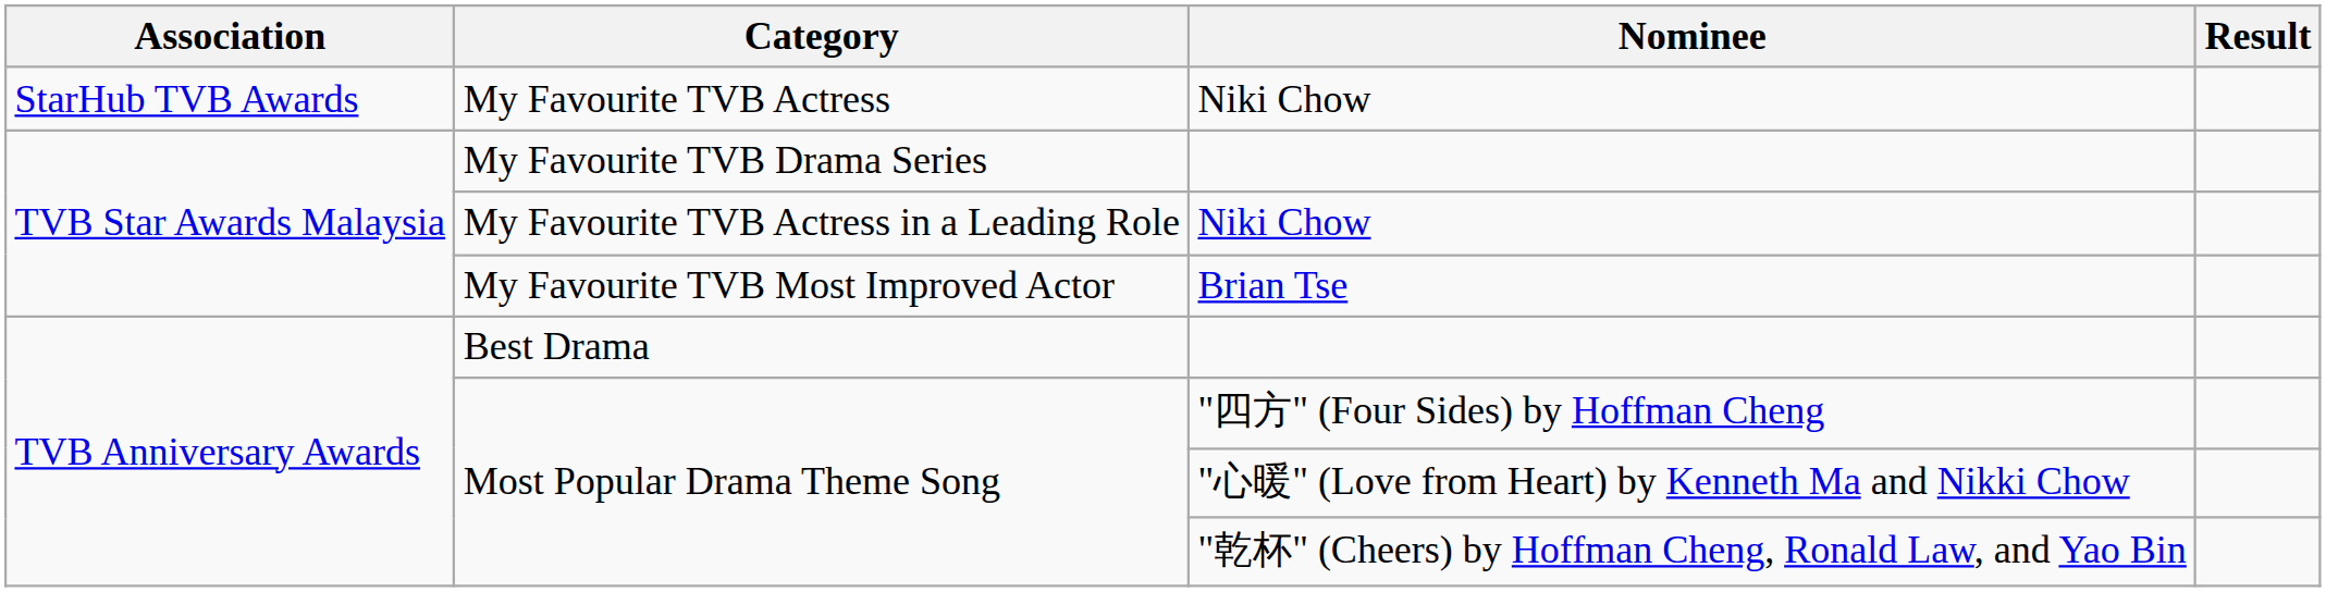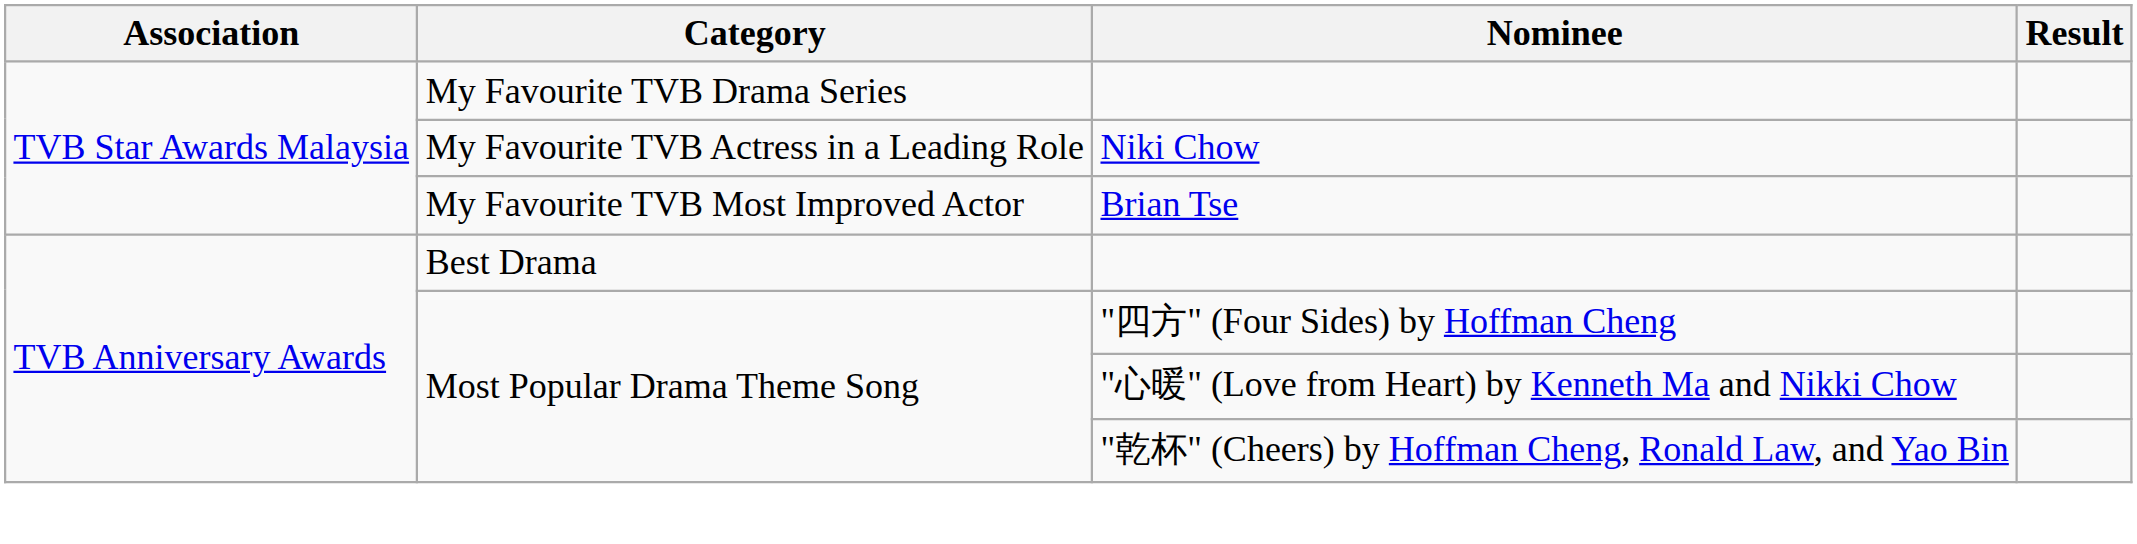- row: StarHub TVB Awards | My Favourite TVB Actress | Niki Chow
